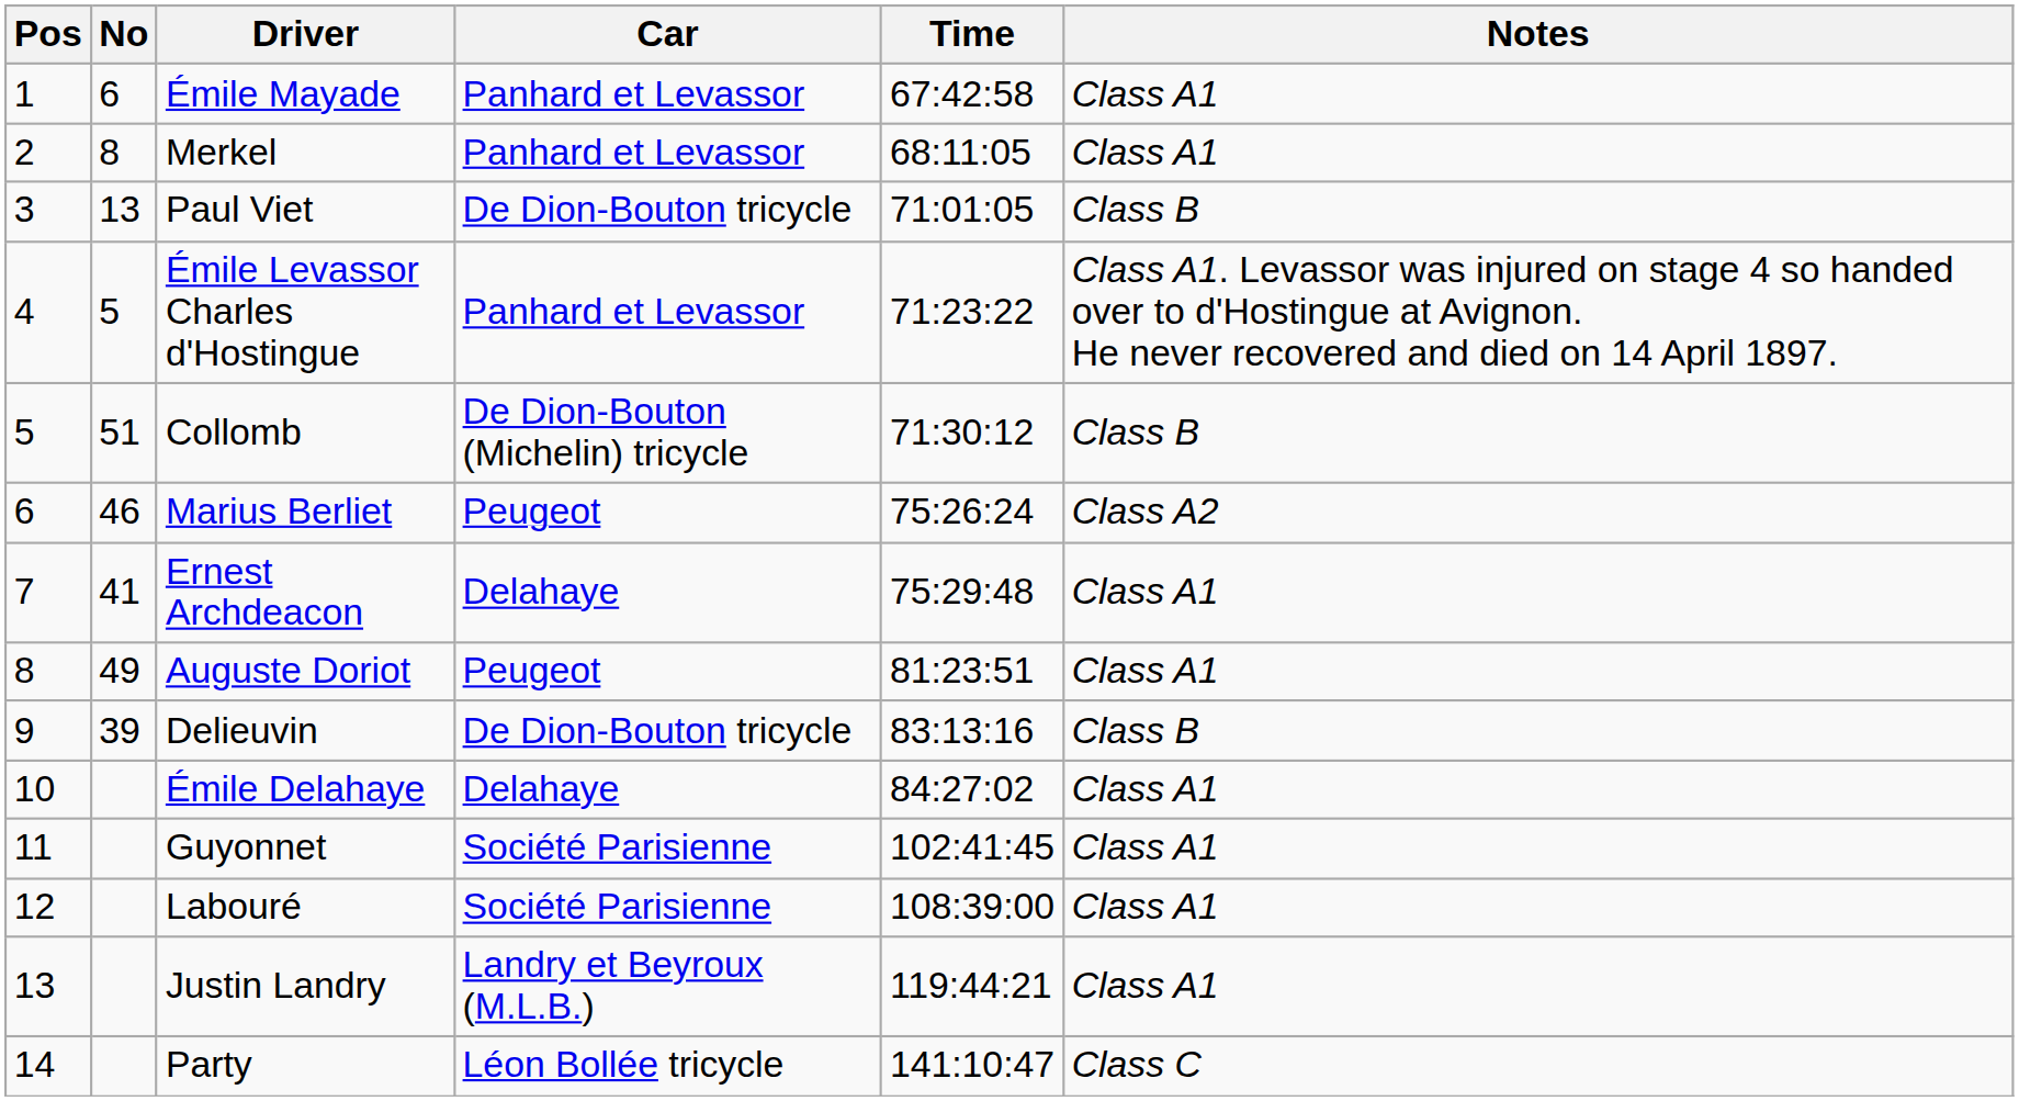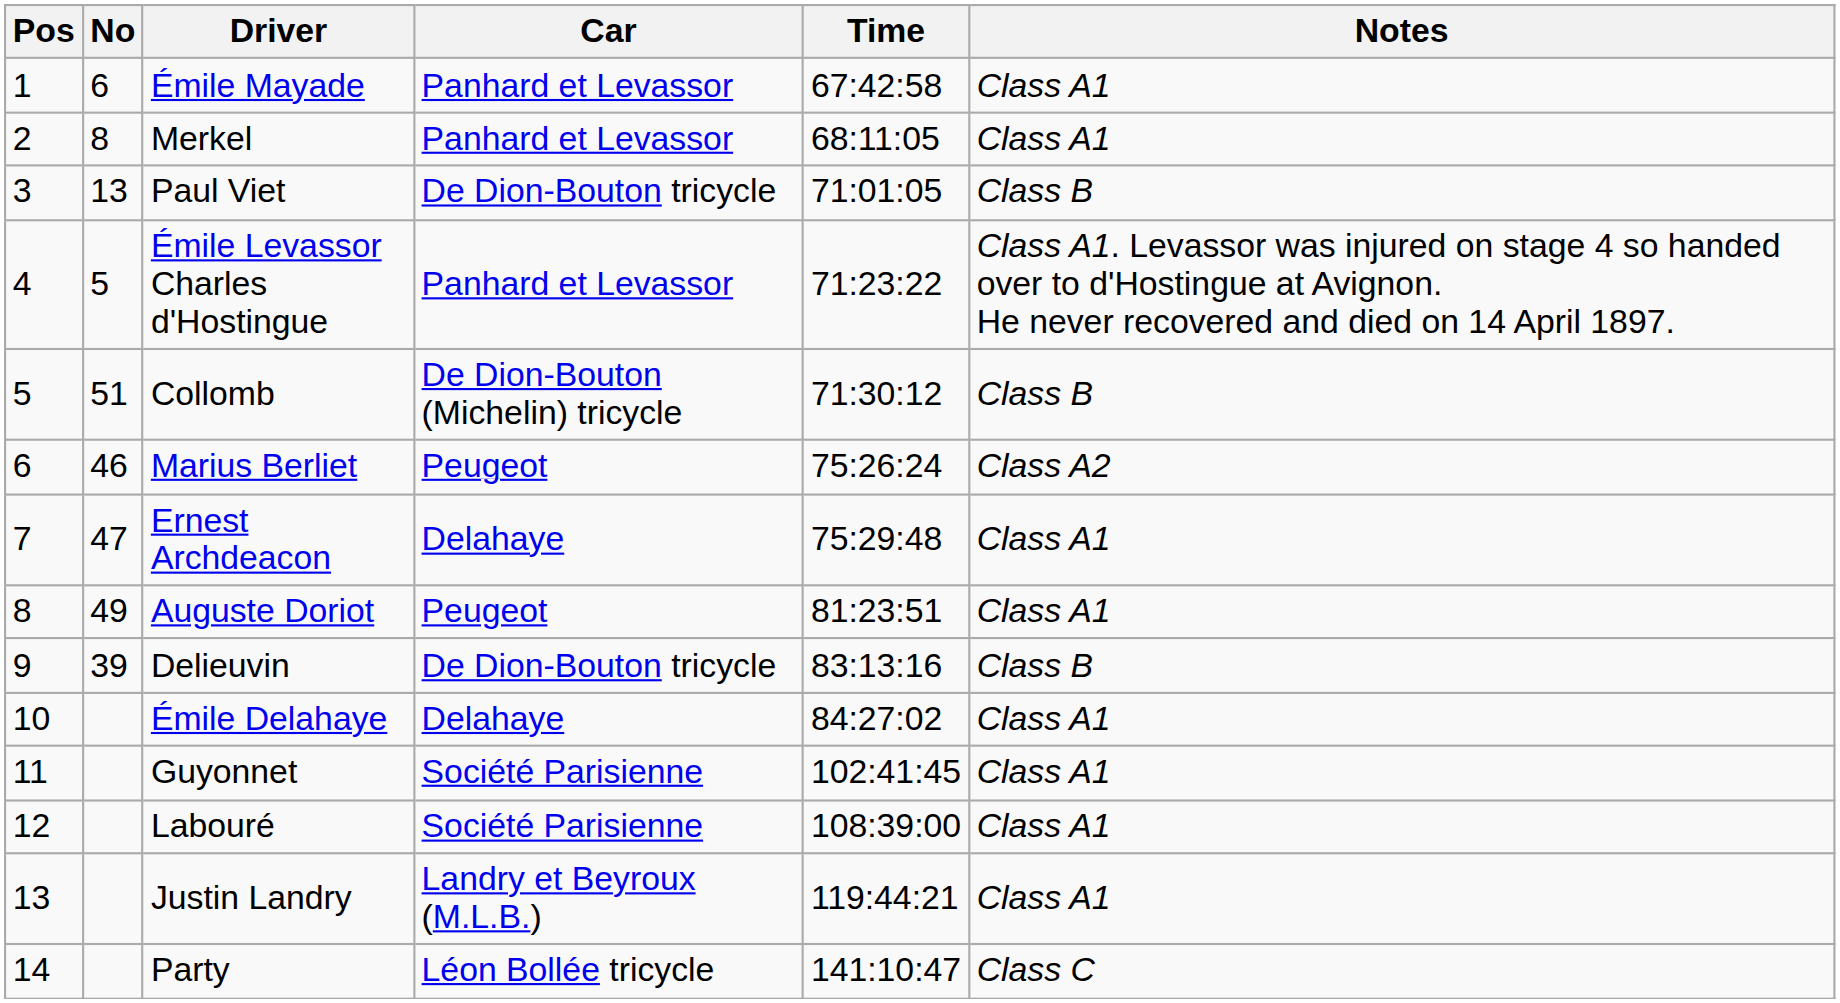Ernest Archdeacon | No: 41 -> 47
